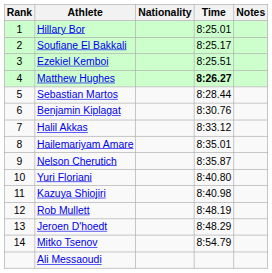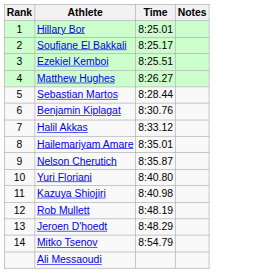- column: Nationality
Matthew Hughes | Time: bold -> normal
